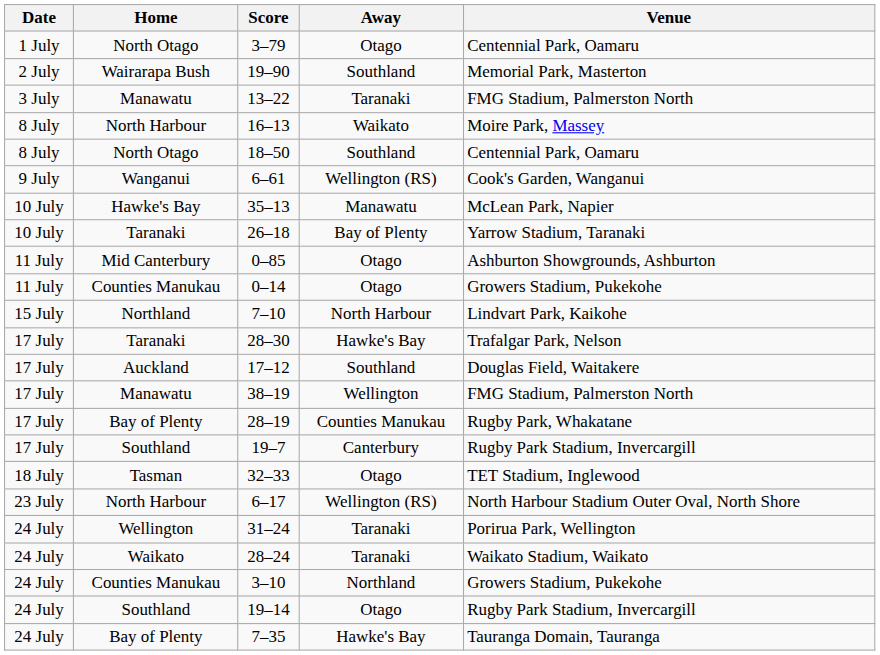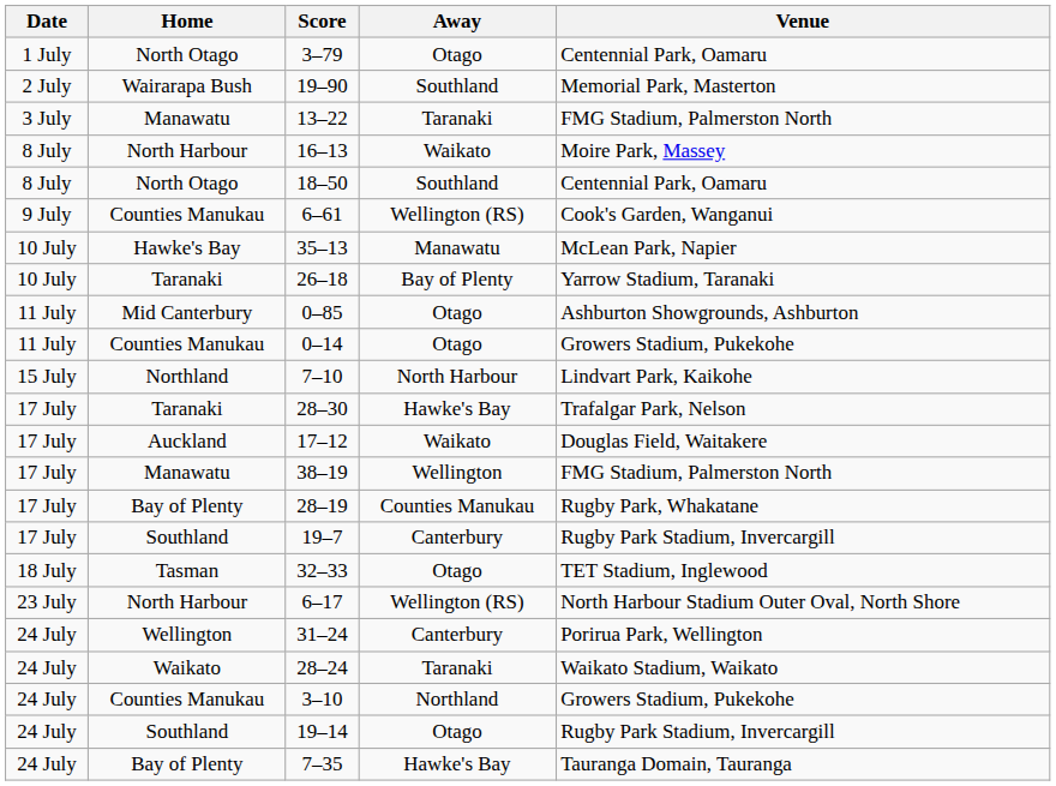6–61 | Home: Wanganui -> Counties Manukau
17–12 | Away: Southland -> Waikato
31–24 | Away: Taranaki -> Canterbury
